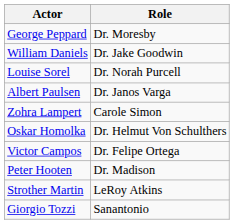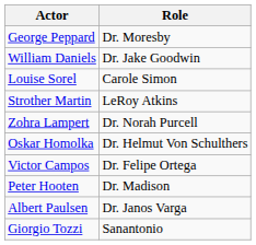Louise Sorel | Role: Dr. Norah Purcell -> Carole Simon
rows swapped: Strother Martin <-> Albert Paulsen
Zohra Lampert | Role: Carole Simon -> Dr. Norah Purcell
